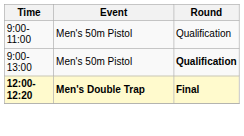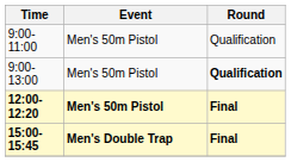12:00-12:20 | Event: Men's Double Trap -> Men's 50m Pistol
+ row: 15:00-15:45 | Men's Double Trap | Final
